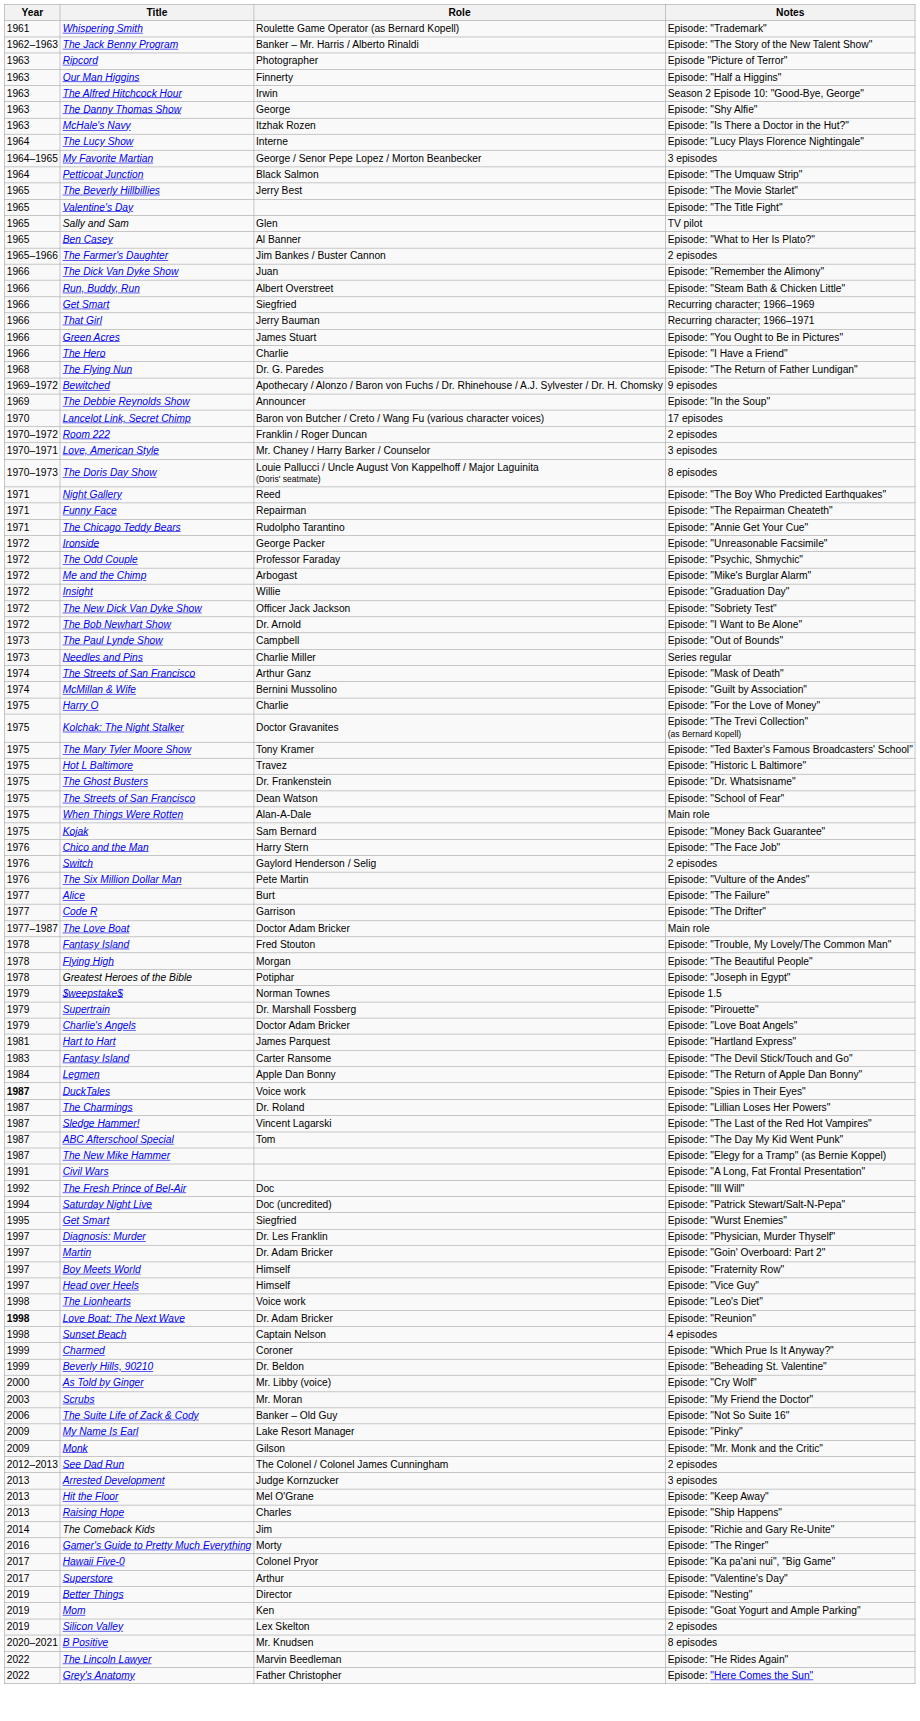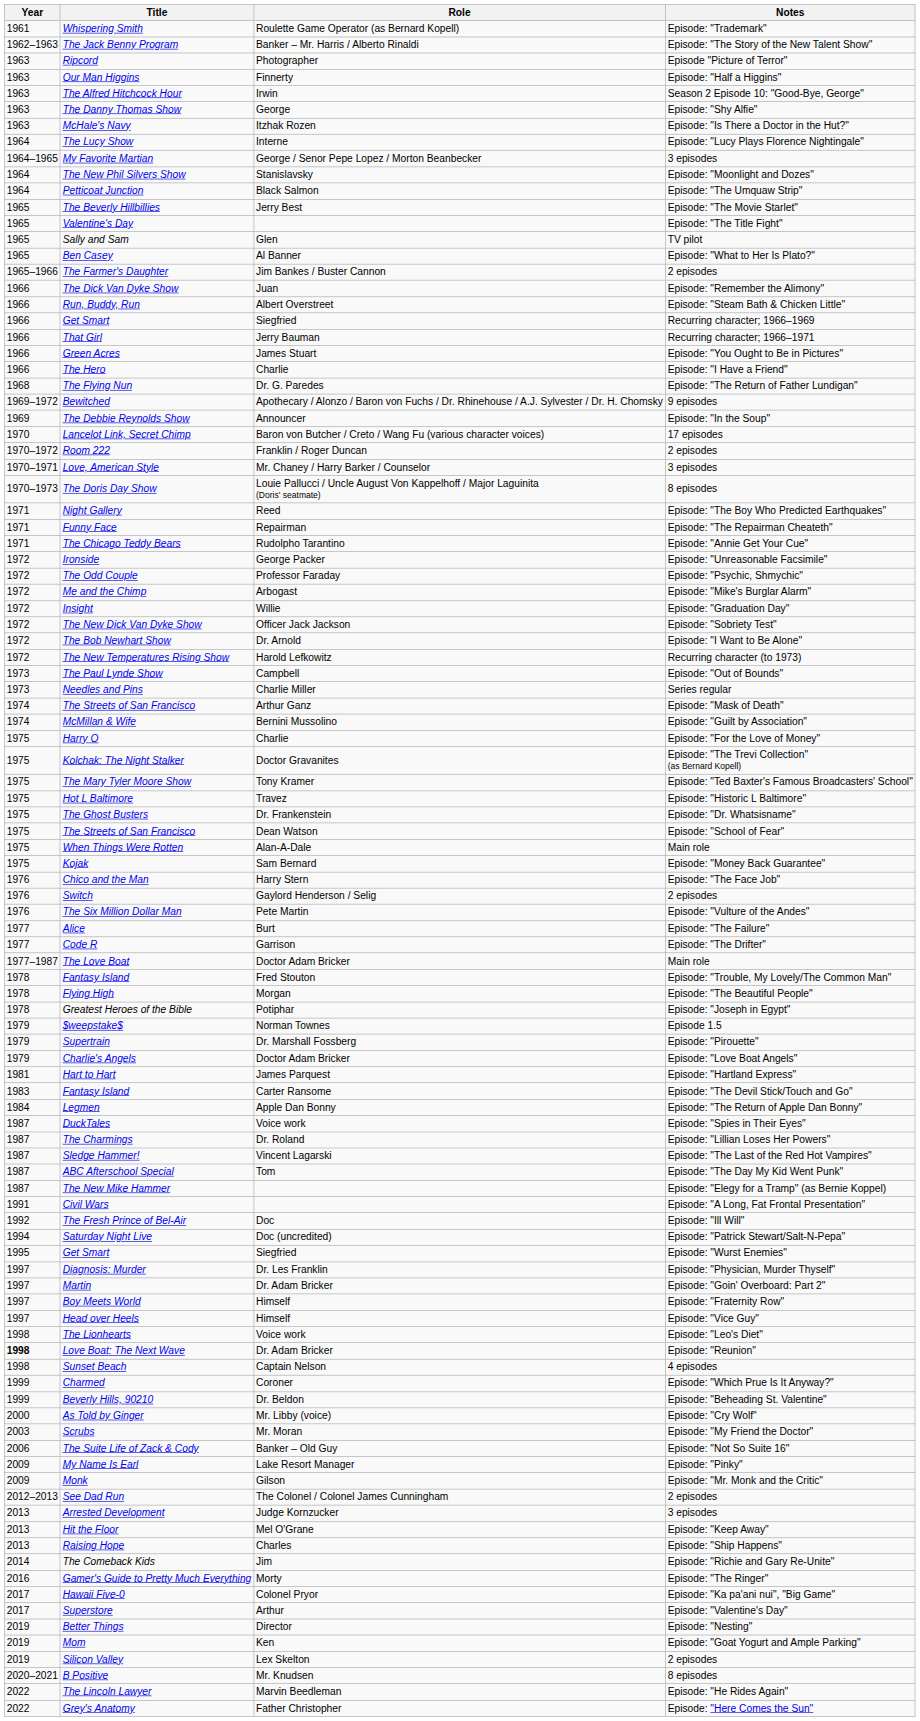+ row: 1964 | The New Phil Silvers Show | Stanislavsky | Episode: "Moonlight and Dozes"
+ row: 1972 | The New Temperatures Rising Show | Harold Lefkowitz | Recurring character (to 1973)
DuckTales | Year: bold -> normal
